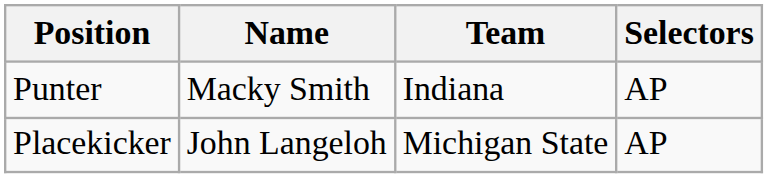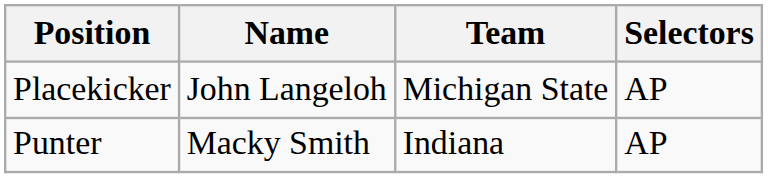rows swapped: Placekicker <-> Punter
